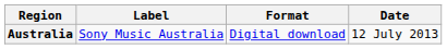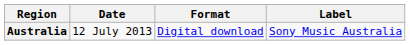columns swapped: Date <-> Label
